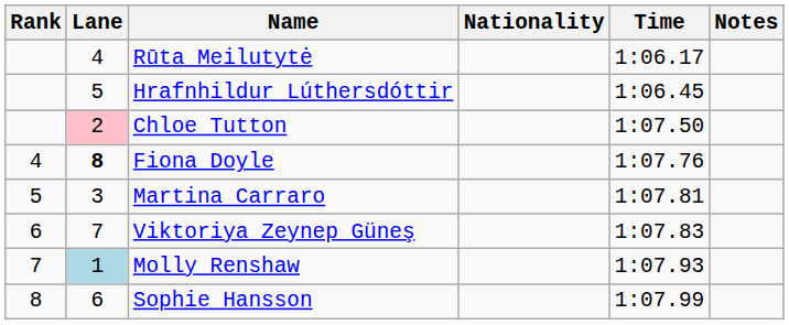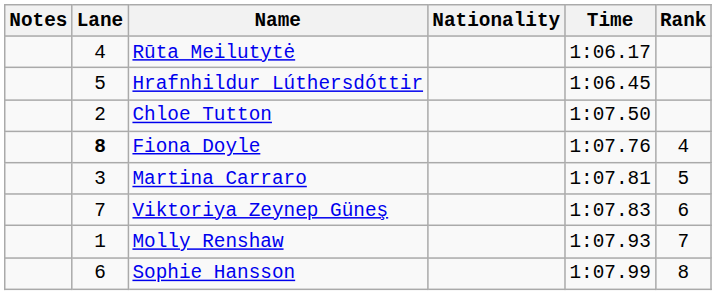columns swapped: Rank <-> Notes
Chloe Tutton | Lane: pink background -> no background
Molly Renshaw | Lane: lightblue background -> no background
